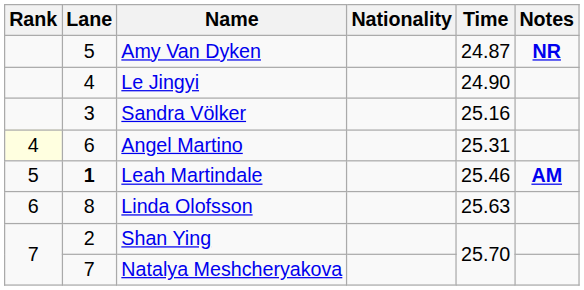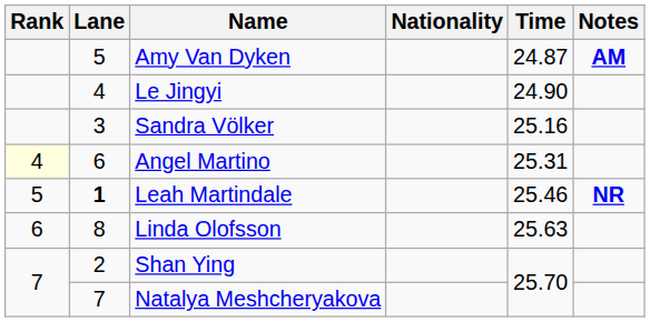Amy Van Dyken | Notes: NR -> AM
Leah Martindale | Notes: AM -> NR
